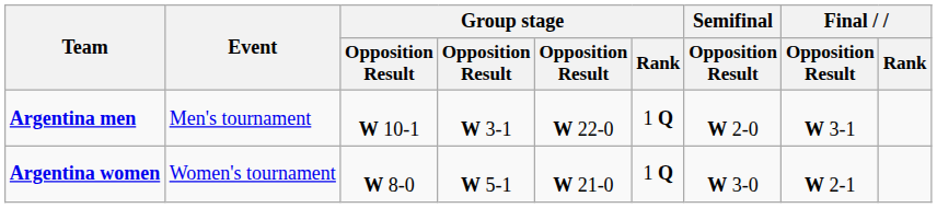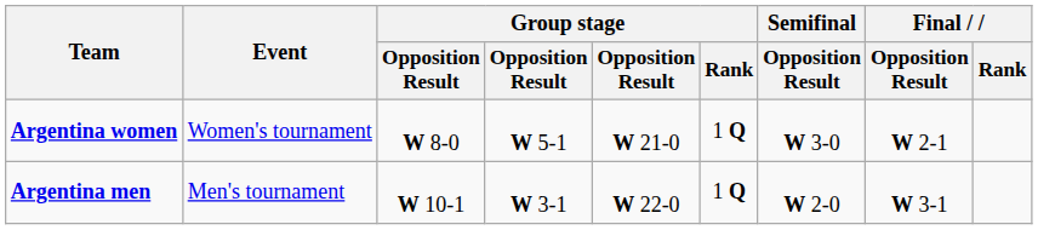rows swapped: Argentina men <-> Argentina women
